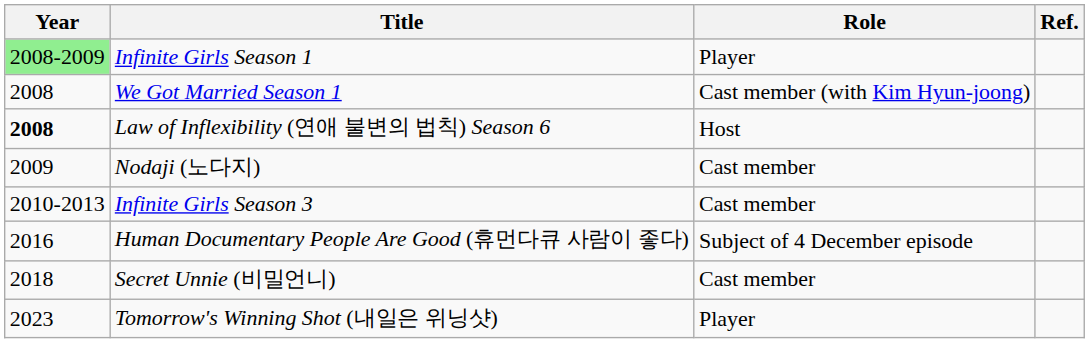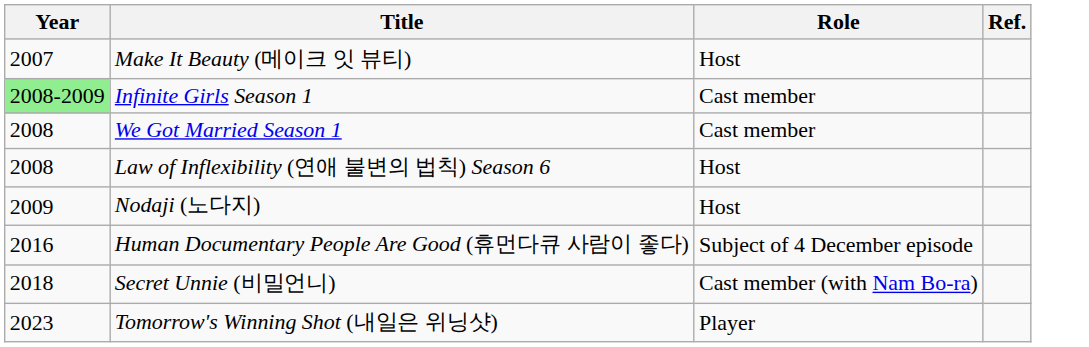+ row: 2007 | Make It Beauty (메이크 잇 뷰티) | Host
Infinite Girls Season 1 | Role: Player -> Cast member
We Got Married Season 1 | Role: Cast member (with Kim Hyun-joong) -> Cast member
Law of Inflexibility (연애 불변의 법칙) Season 6 | Year: bold -> normal
Nodaji (노다지) | Role: Cast member -> Host
- row: 2010-2013 | Infinite Girls Season 3 | Cast member
Secret Unnie (비밀언니) | Role: Cast member -> Cast member (with Nam Bo-ra)
